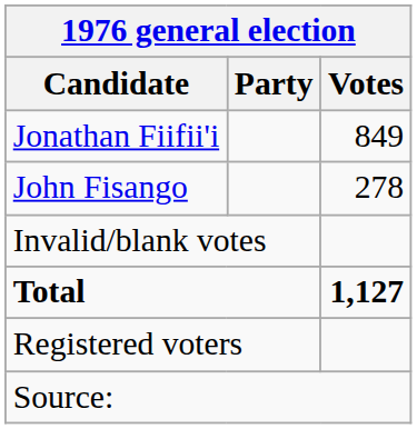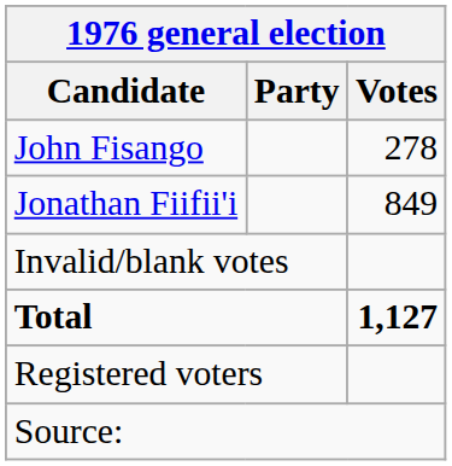rows swapped: Jonathan Fiifii'i <-> John Fisango
